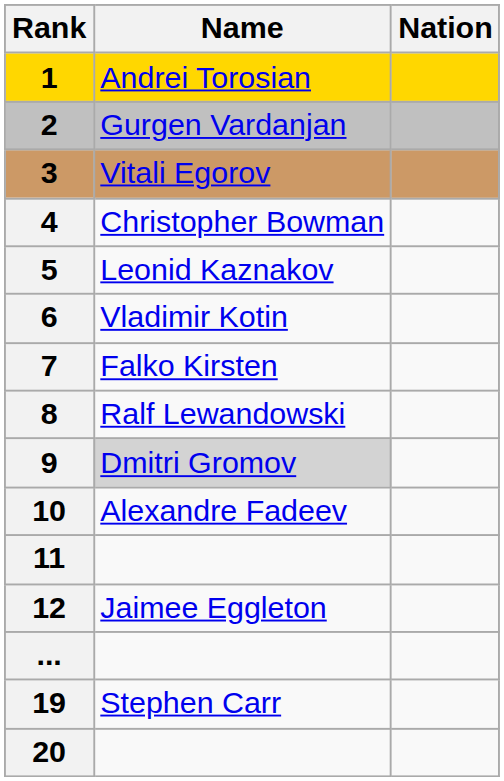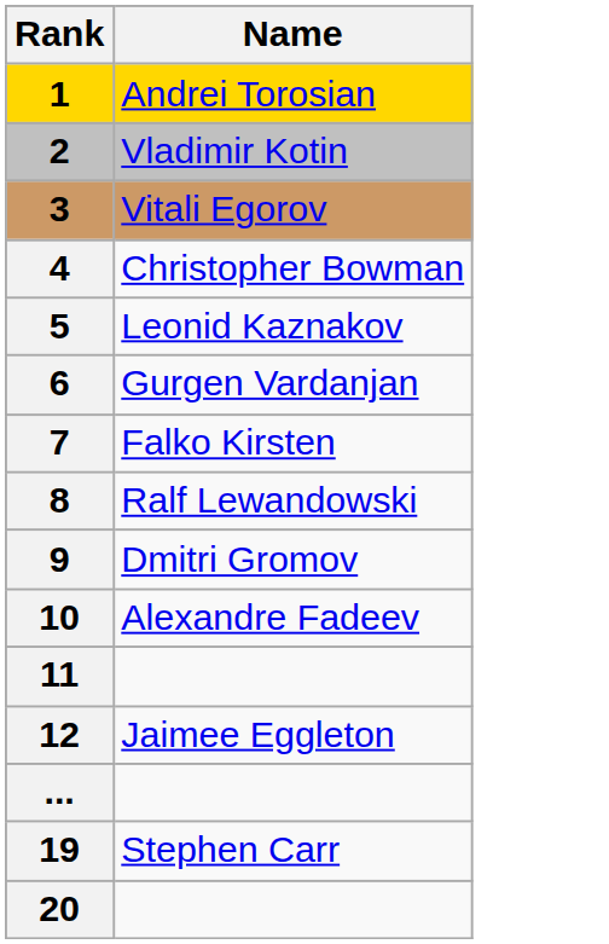- column: Nation
2 | Name: Gurgen Vardanjan -> Vladimir Kotin
6 | Name: Vladimir Kotin -> Gurgen Vardanjan
9 | Name: lightgrey background -> no background
